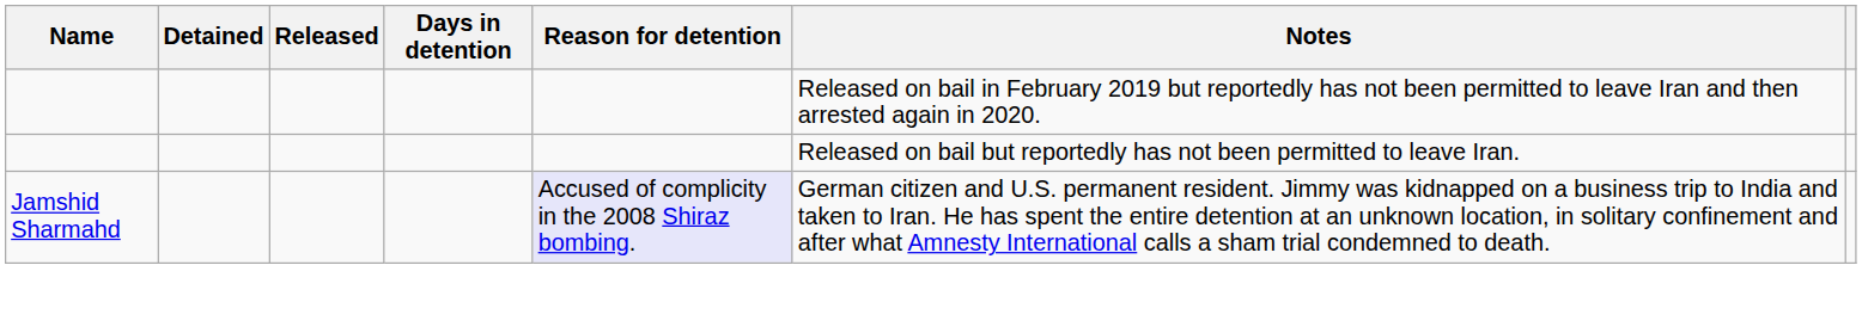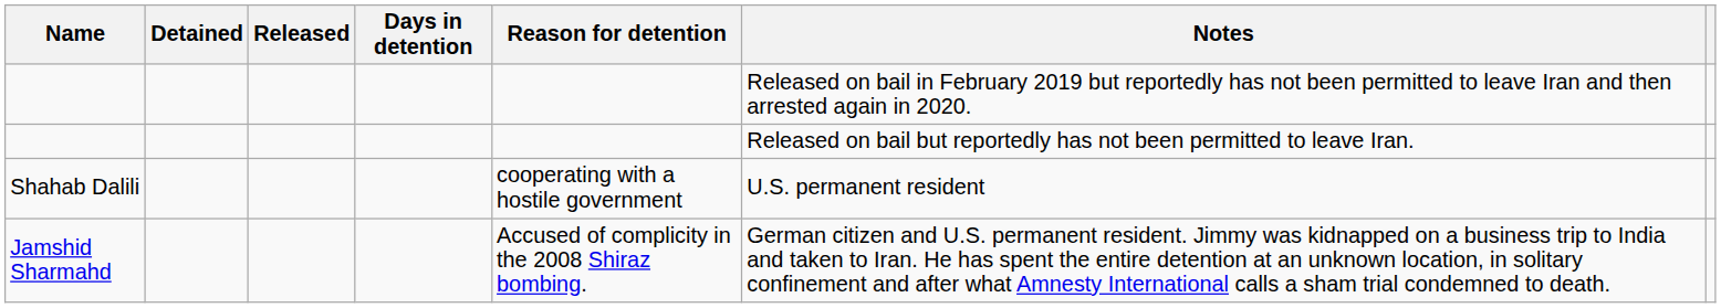+ row: Shahab Dalili | cooperating with a hostile government | U.S. permanent resident
Jamshid Sharmahd | Reason for detention: lavender background -> no background
